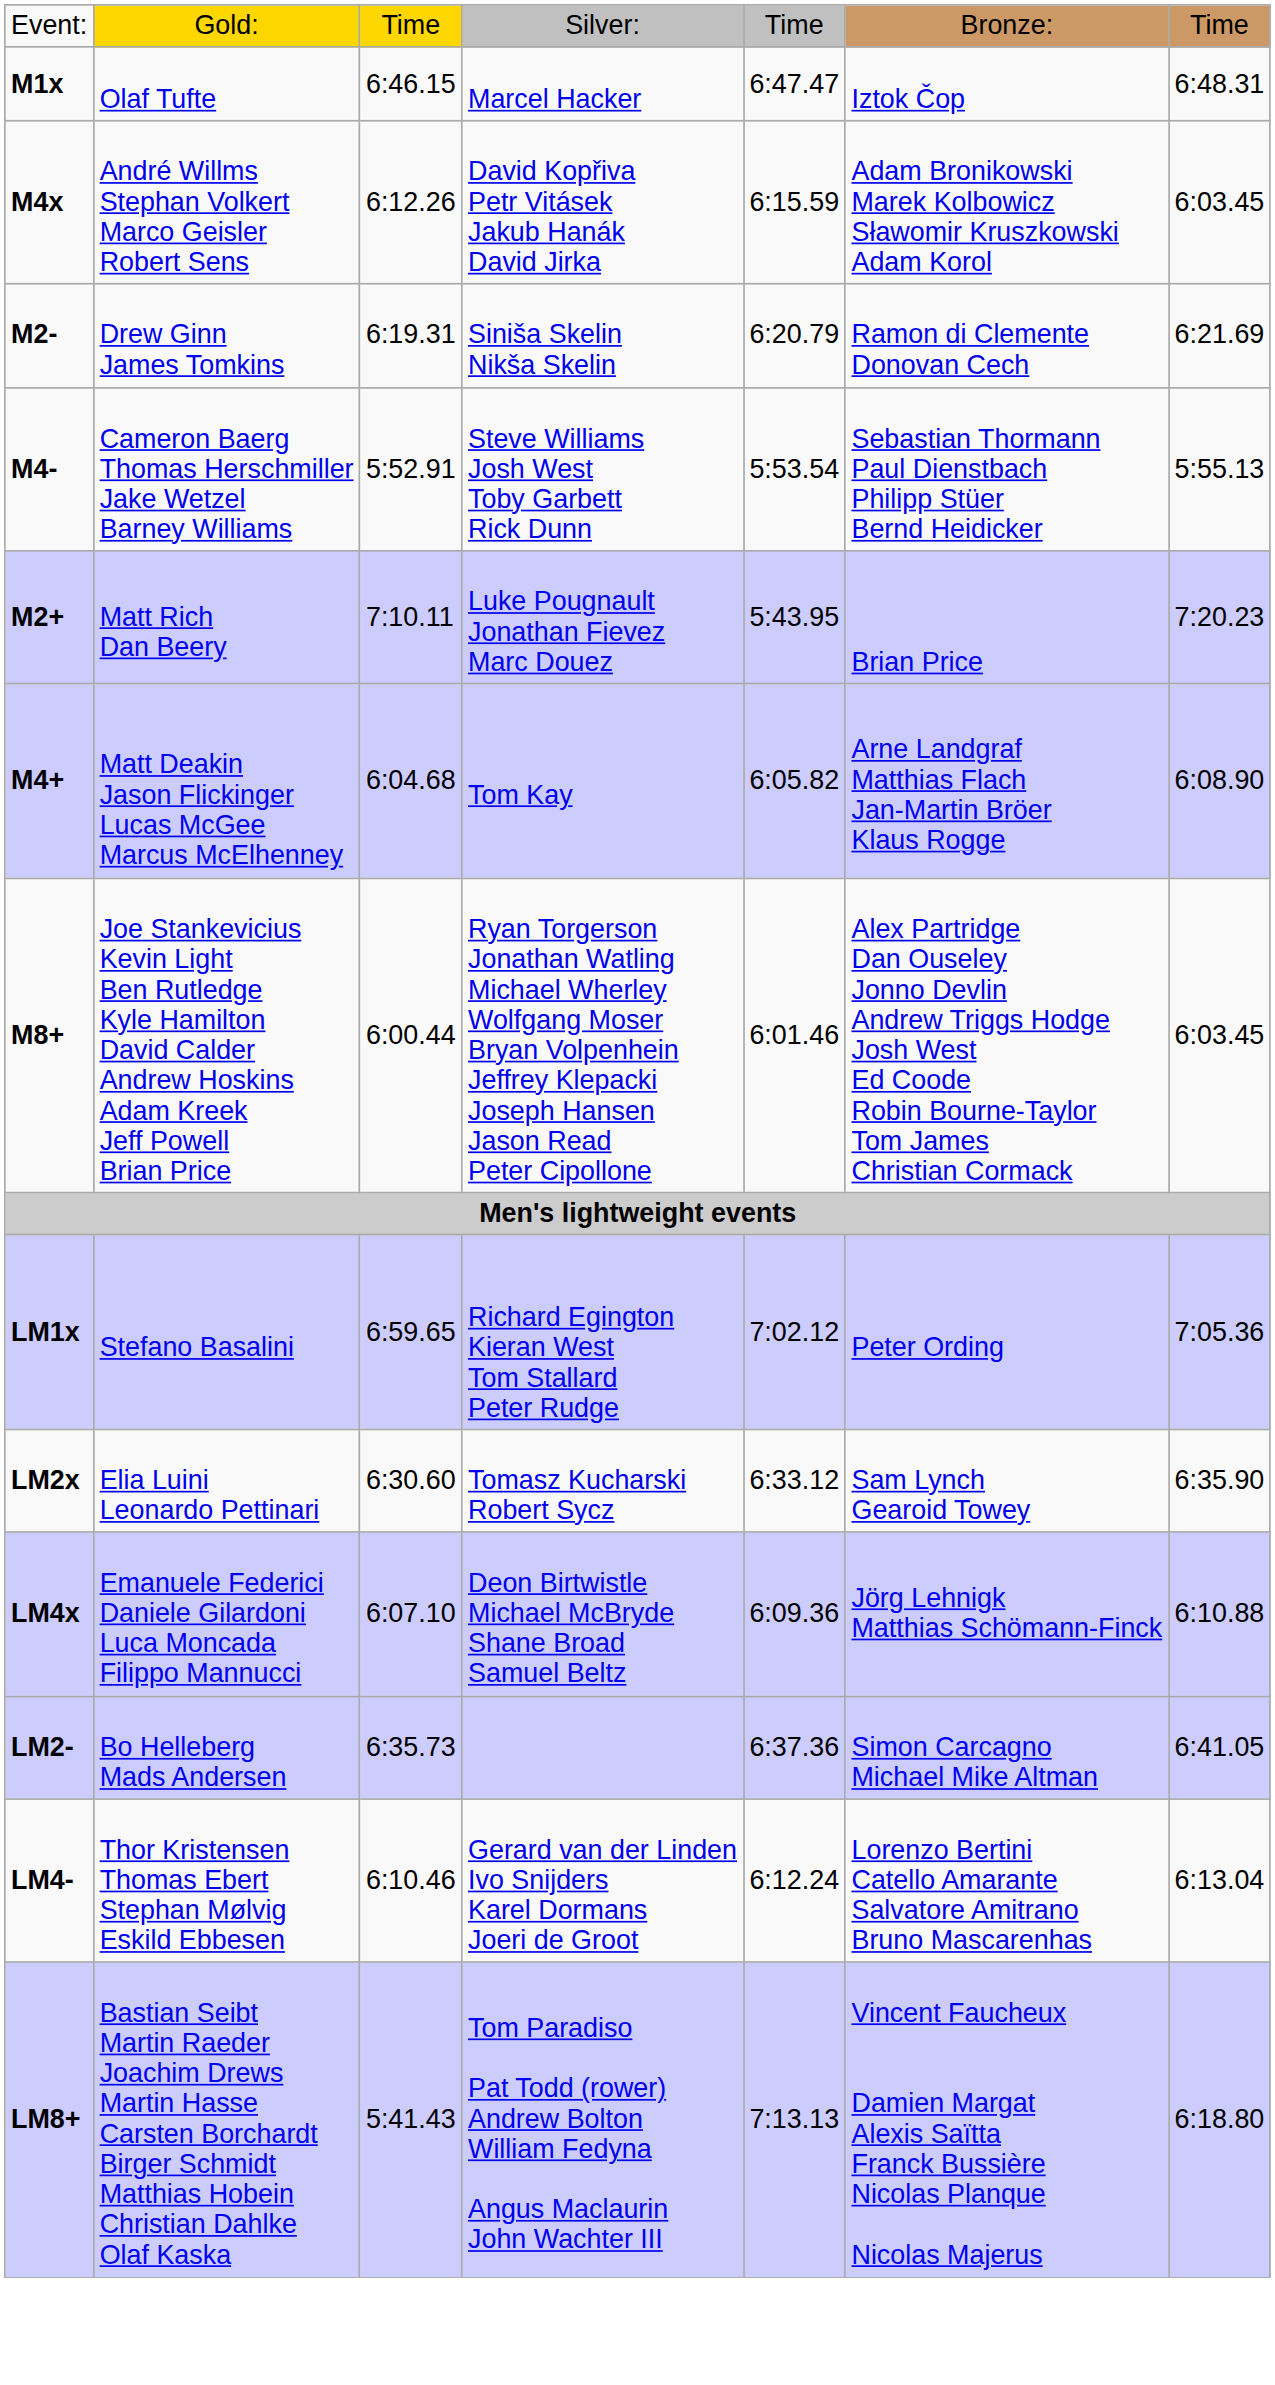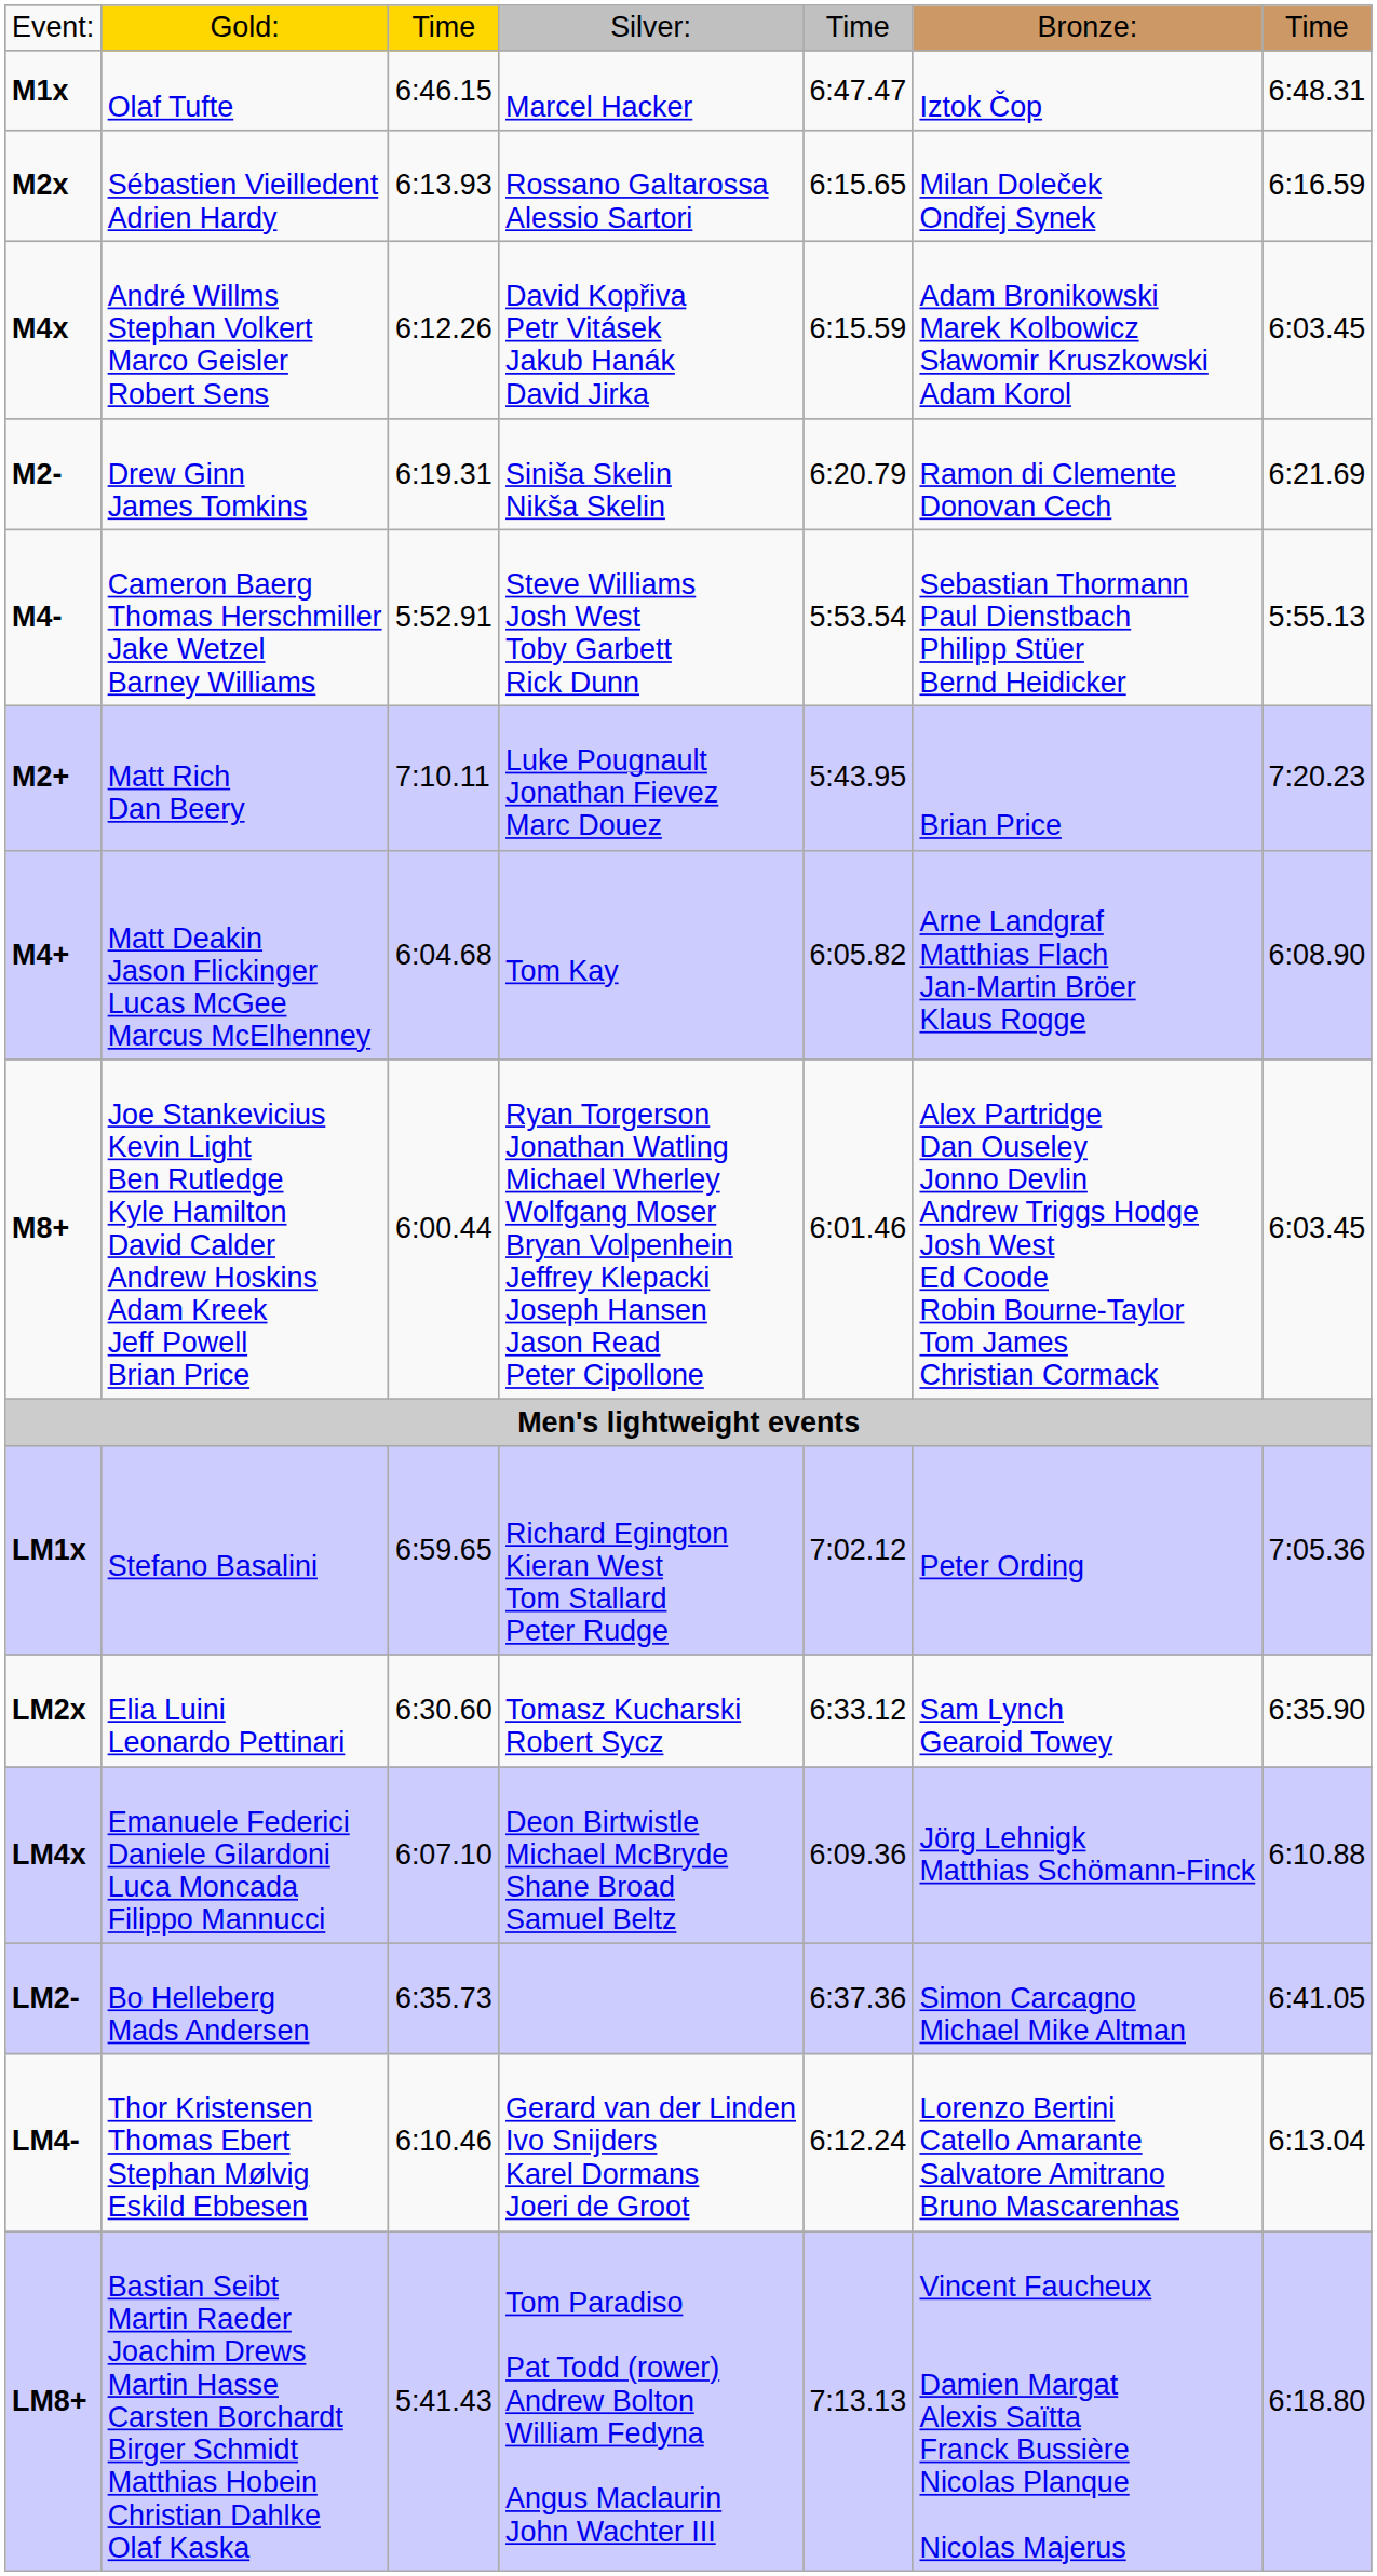+ row: M2x | Sébastien Vieilledent Adrien Hardy | 6:13.93 | Rossano Galtarossa Alessio Sartori | 6:15.65 | Milan Doleček Ondřej Synek | 6:16.59
